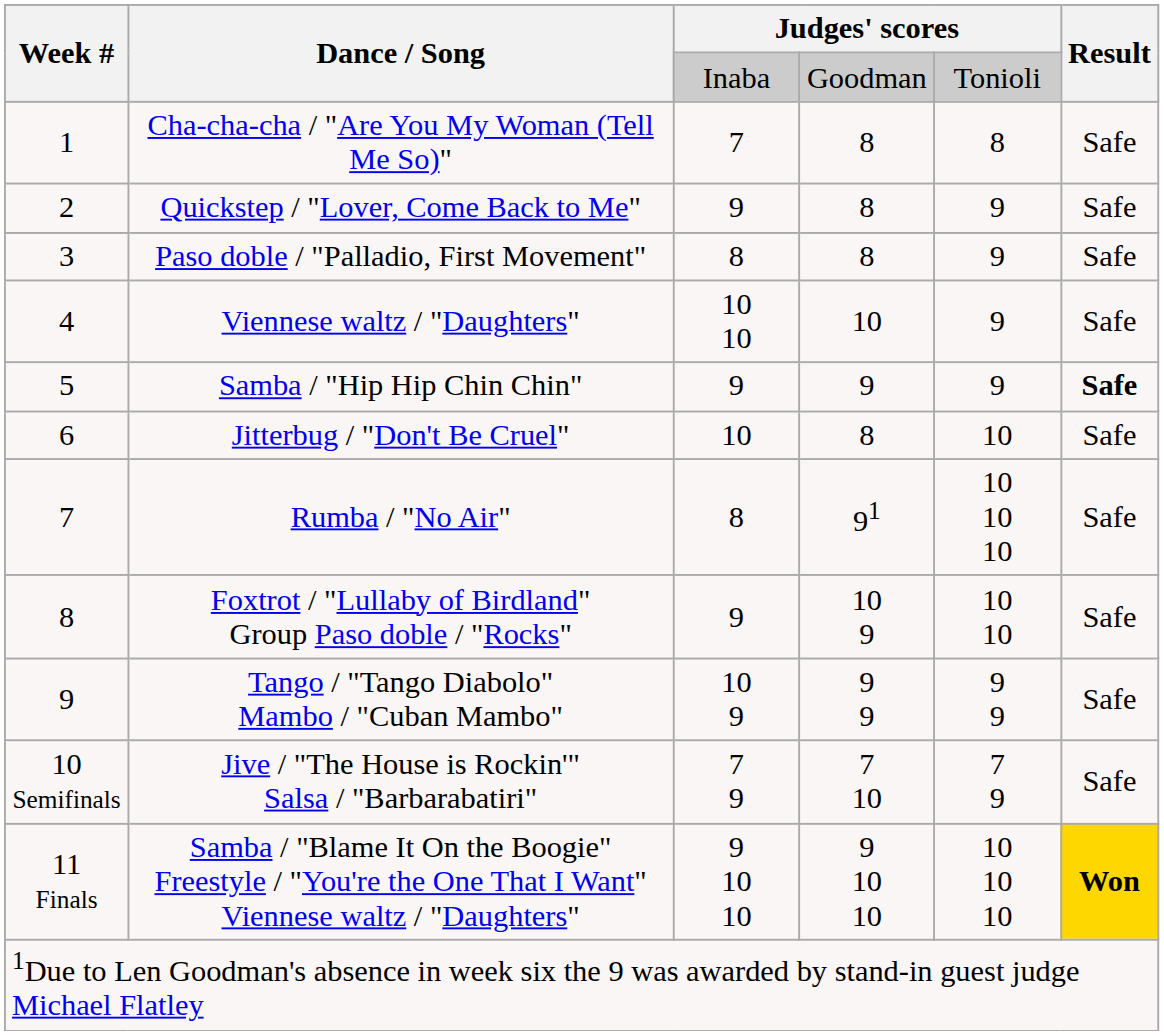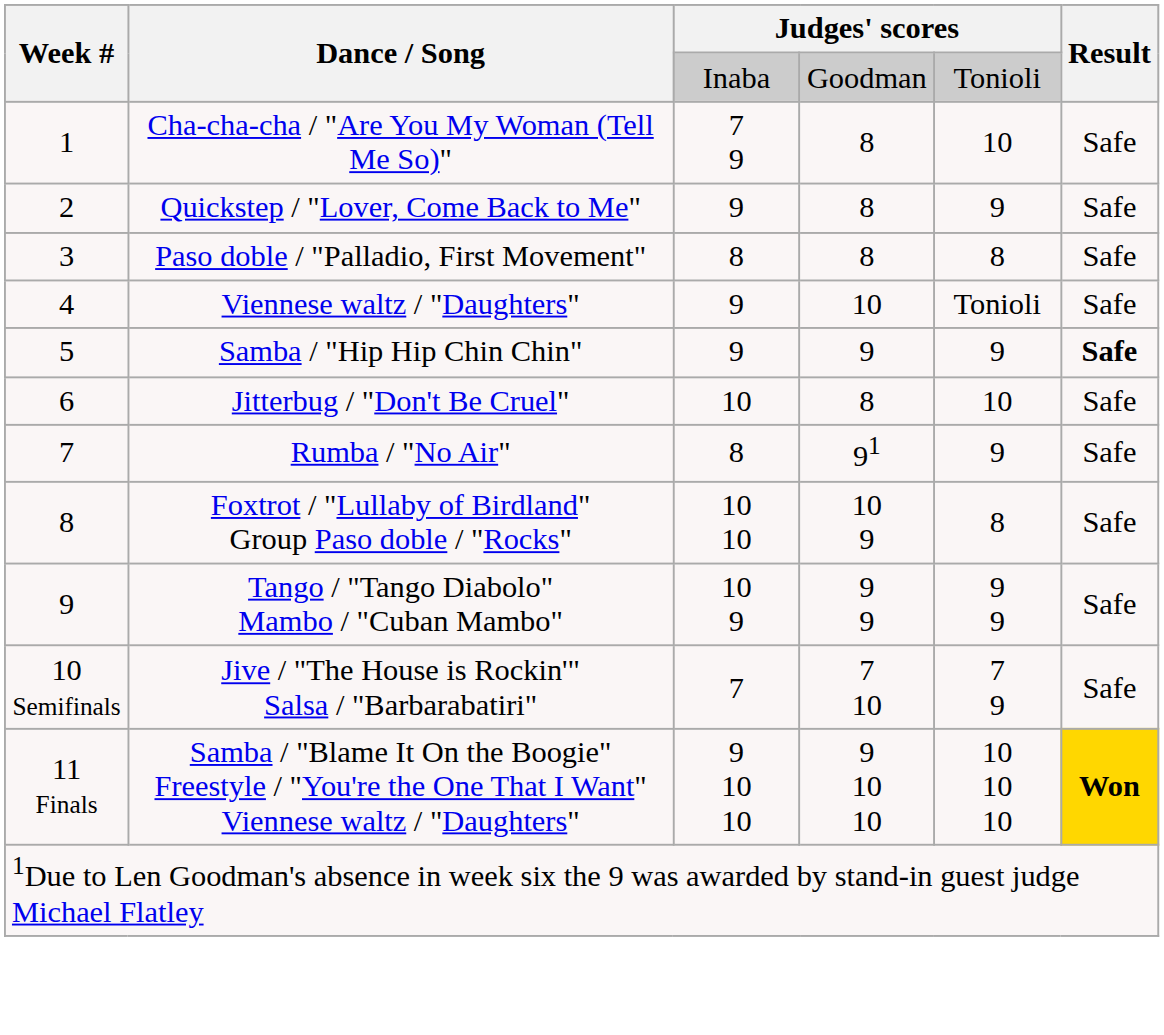Cha-cha-cha / "Are You My Woman (Tell Me So)" | column 3: 7 -> 7 9
Cha-cha-cha / "Are You My Woman (Tell Me So)" | column 5: 8 -> 10
Paso doble / "Palladio, First Movement" | column 5: 9 -> 8
Viennese waltz / "Daughters" | column 3: 10 10 -> 9
Viennese waltz / "Daughters" | column 5: 9 -> Tonioli
Rumba / "No Air" | column 5: 10 10 10 -> 9
Foxtrot / "Lullaby of Birdland" Group Paso doble / "Rocks" | column 3: 9 -> 10 10
Foxtrot / "Lullaby of Birdland" Group Paso doble / "Rocks" | column 5: 10 10 -> 8
Jive / "The House is Rockin'" Salsa / "Barbarabatiri" | column 3: 7 9 -> 7
